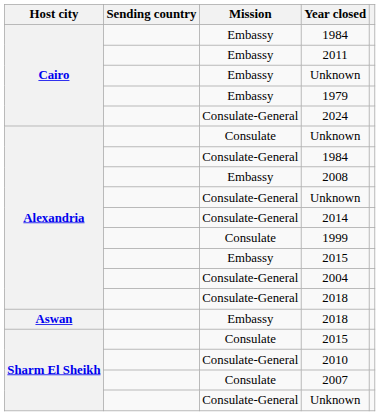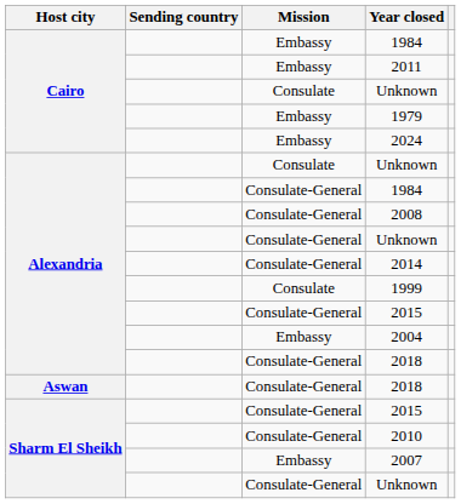Cairo / Unknown | Mission: Embassy -> Consulate
2024 | Mission: Consulate-General -> Embassy
2008 | Mission: Embassy -> Consulate-General
Alexandria / 2015 | Mission: Embassy -> Consulate-General
2004 | Mission: Consulate-General -> Embassy
Aswan / 2018 | Mission: Embassy -> Consulate-General
Sharm El Sheikh / 2015 | Mission: Consulate -> Consulate-General
2007 | Mission: Consulate -> Embassy
